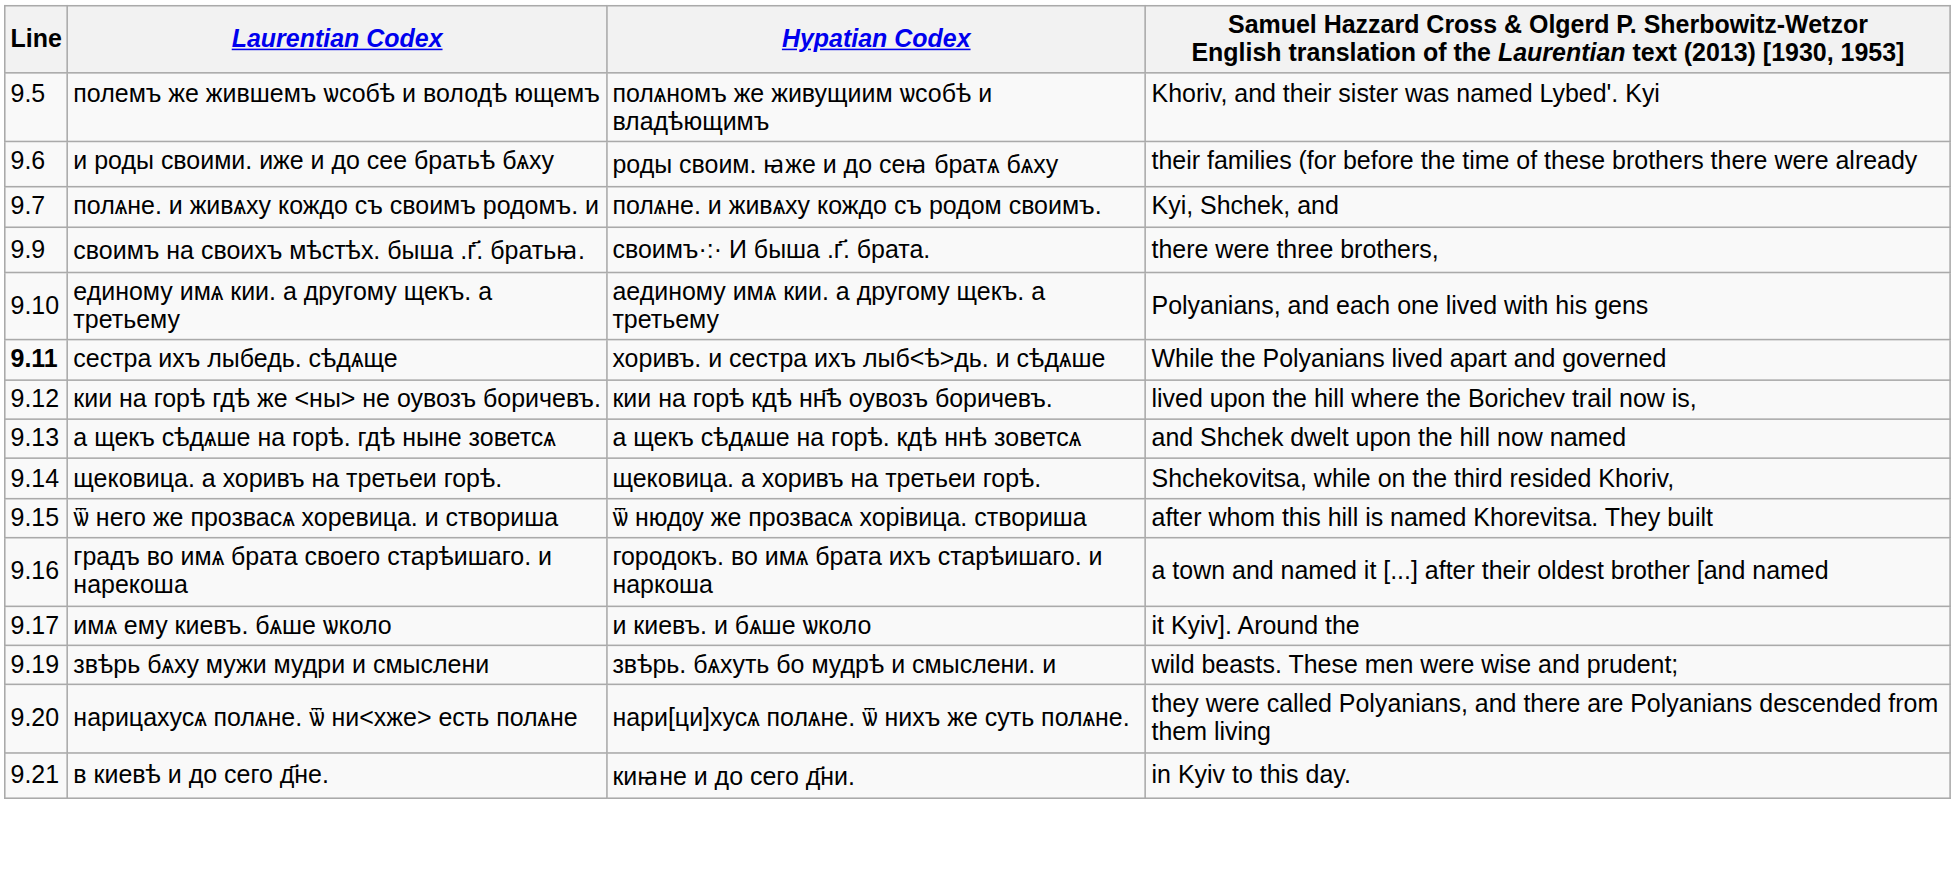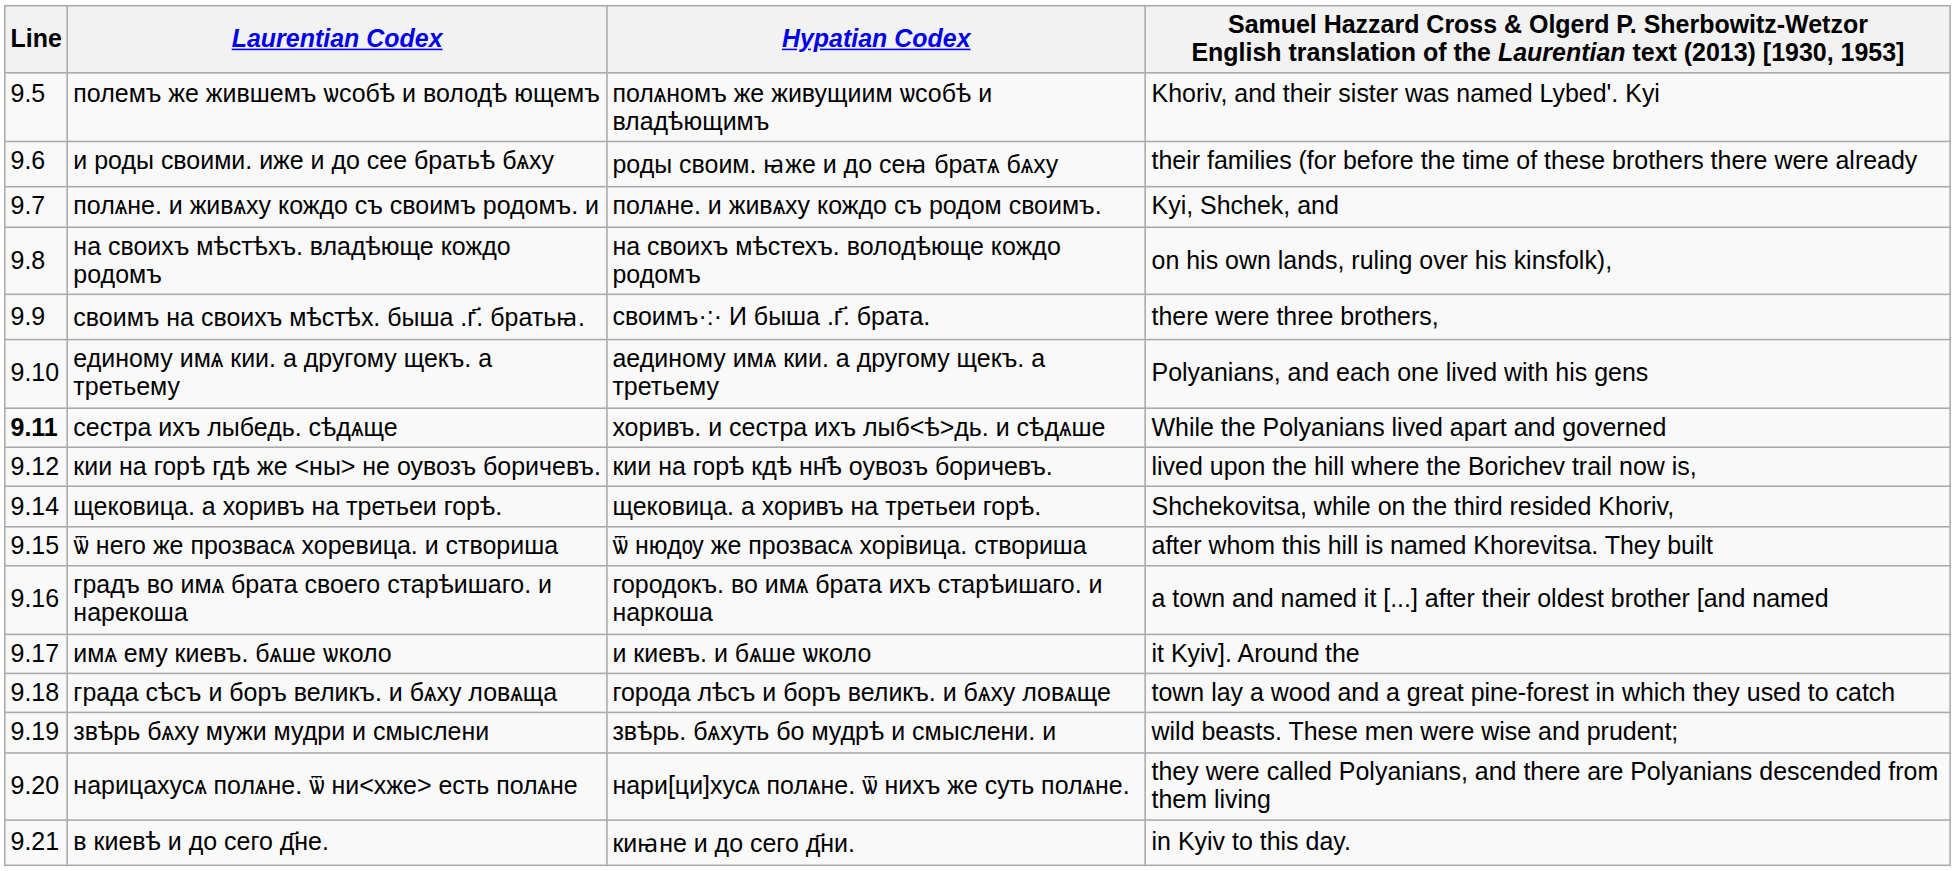+ row: 9.8 | на своихъ мѣстѣхъ. владѣюще кождо родомъ | на своихъ мѣстехъ. володѣюще кождо родомъ | on his own lands, ruling over his kinsfolk),
- row: 9.13 | а щекъ сѣдѧше на горѣ. гдѣ ныне зоветсѧ | а щекъ сѣдѧше на горѣ. кдѣ ннѣ зоветсѧ | and Shchek dwelt upon the hill now named
+ row: 9.18 | града сѣсъ и боръ великъ. и бѧху ловѧща | города лѣсъ и боръ великъ. и бѧху ловѧще | town lay a wood and a great pine-forest in which they used to catch
